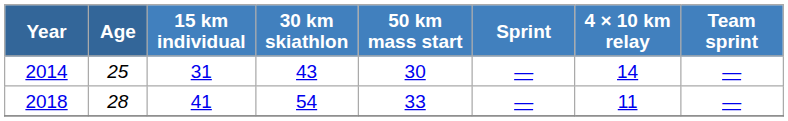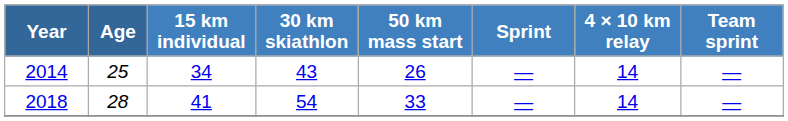2014 | 15 km individual: 31 -> 34
2014 | 50 km mass start: 30 -> 26
2018 | 4 × 10 km relay: 11 -> 14
